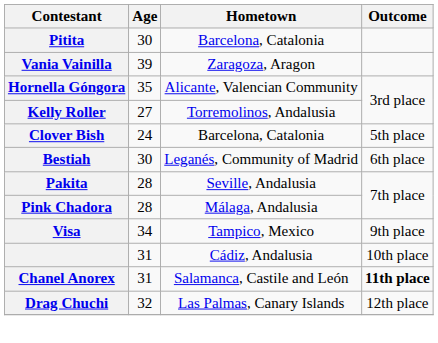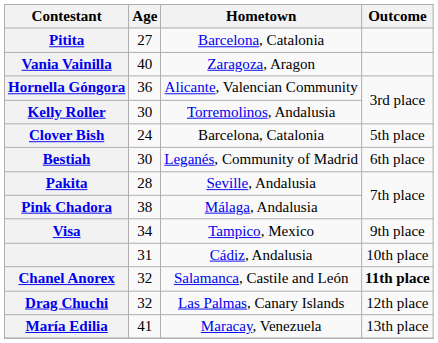Pitita | Age: 30 -> 27
Vania Vainilla | Age: 39 -> 40
Hornella Góngora | Age: 35 -> 36
Kelly Roller | Age: 27 -> 30
Pink Chadora | Age: 28 -> 38
Chanel Anorex | Age: 31 -> 32
+ row: María Edilia | 41 | Maracay, Venezuela | 13th place
